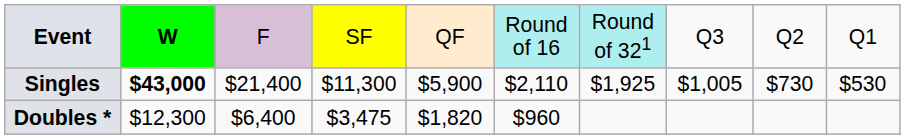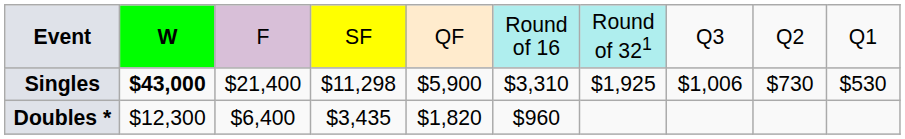Singles | column 4: $11,300 -> $11,298
Singles | column 6: $2,110 -> $3,310
Singles | column 8: $1,005 -> $1,006
Doubles * | column 4: $3,475 -> $3,435
